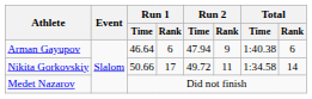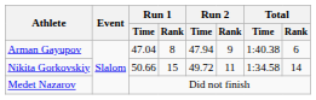Arman Gayupov | Run 1 / Time: 46.64 -> 47.04
Arman Gayupov | Run 1 / Rank: 6 -> 8
Nikita Gorkovskiy | Run 1 / Rank: 17 -> 15
